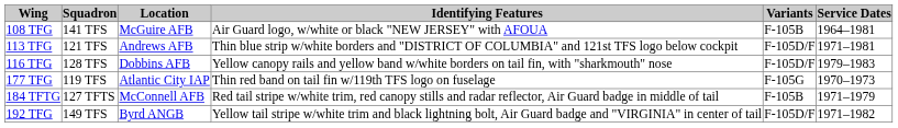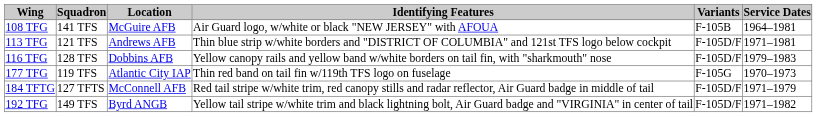184 TFTG | Variants: F-105B -> F-105D/F
